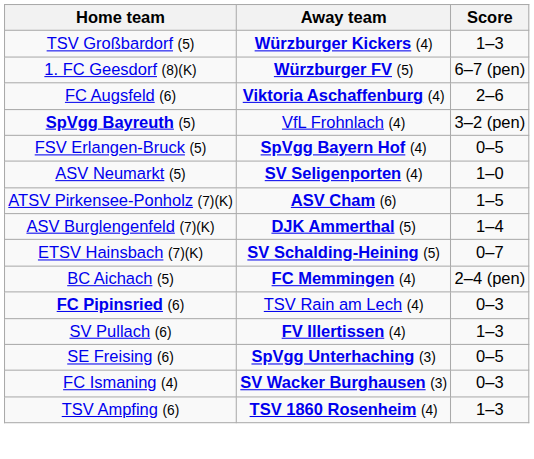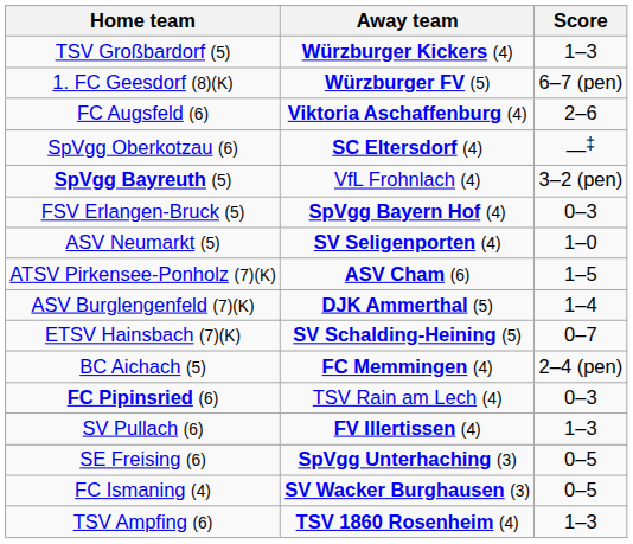+ row: SpVgg Oberkotzau (6) | SC Eltersdorf (4) | —‡
FSV Erlangen-Bruck (5) | Score: 0–5 -> 0–3
FC Ismaning (4) | Score: 0–3 -> 0–5
